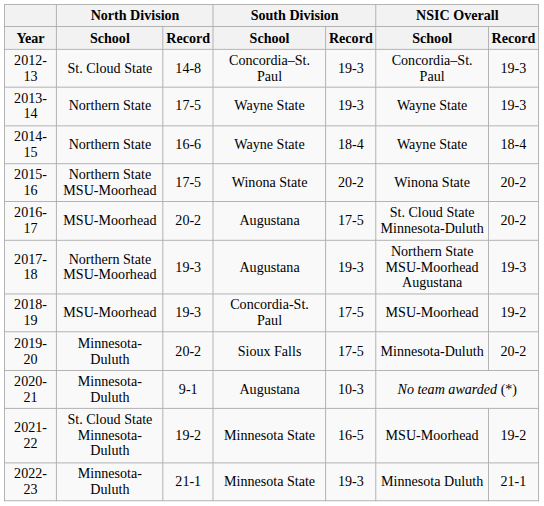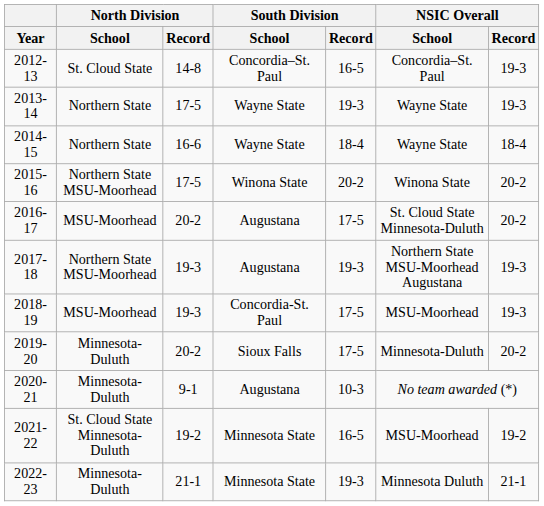2012-13 | South Division / Record: 19-3 -> 16-5
2018-19 | NSIC Overall / Record: 19-2 -> 19-3
